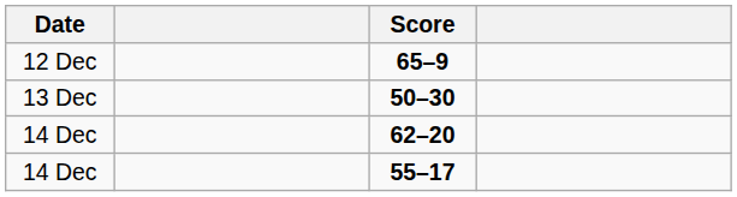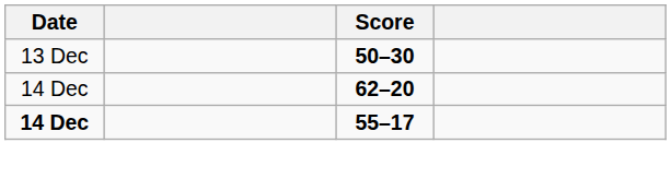- row: 12 Dec | 65–9
55–17 | Date: normal -> bold
